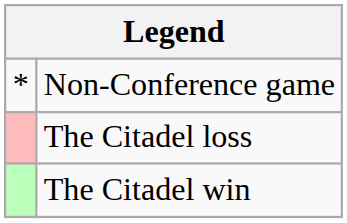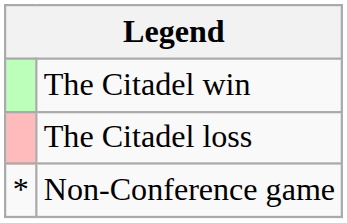rows swapped: The Citadel win <-> Non-Conference game
